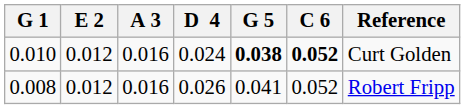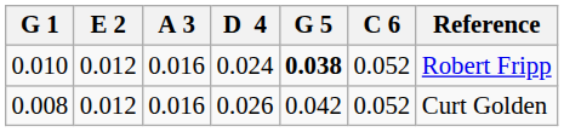0.010 | C 6: bold -> normal
0.010 | Reference: Curt Golden -> Robert Fripp
0.008 | G 5: 0.041 -> 0.042
0.008 | Reference: Robert Fripp -> Curt Golden
